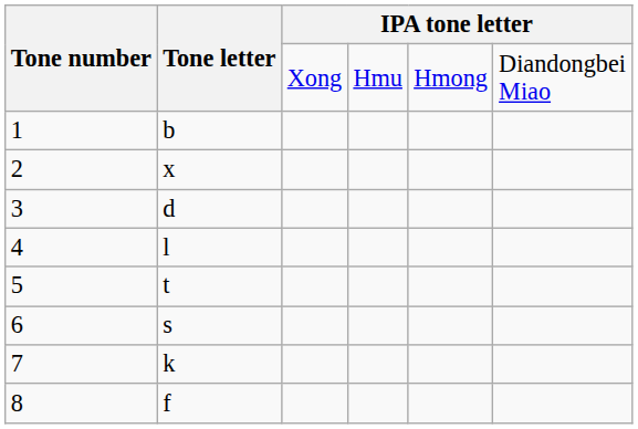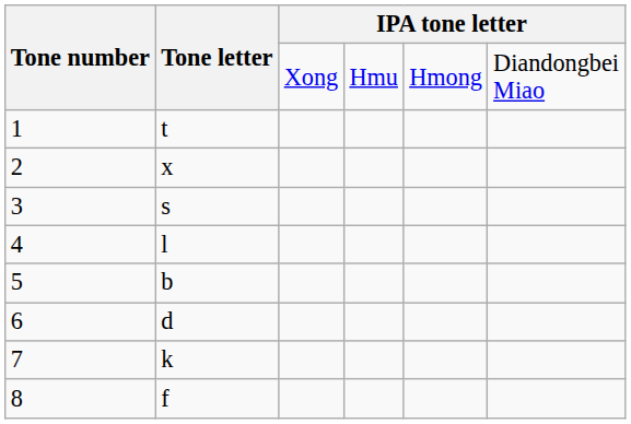1 | Tone letter: b -> t
3 | Tone letter: d -> s
5 | Tone letter: t -> b
6 | Tone letter: s -> d
